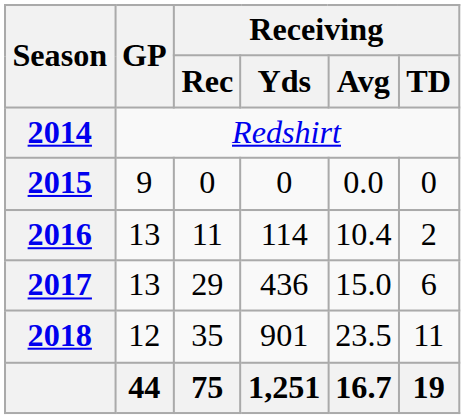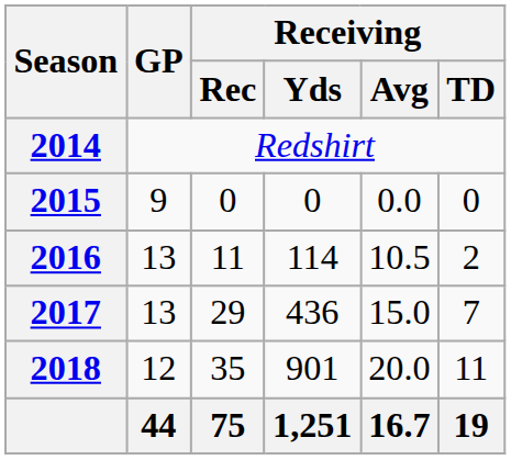2016 | Receiving / Avg: 10.4 -> 10.5
2017 | Receiving / TD: 6 -> 7
2018 | Receiving / Avg: 23.5 -> 20.0
